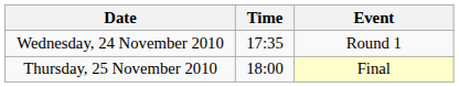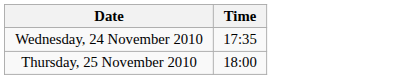- column: Event | Round 1 | Final
